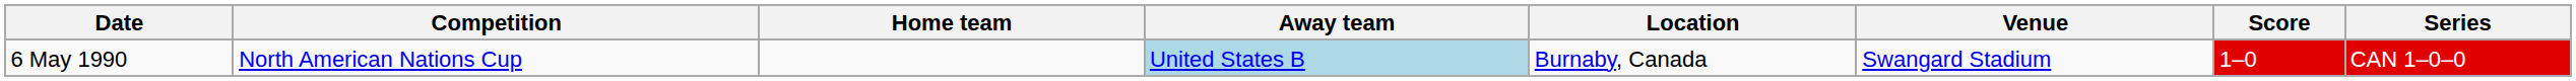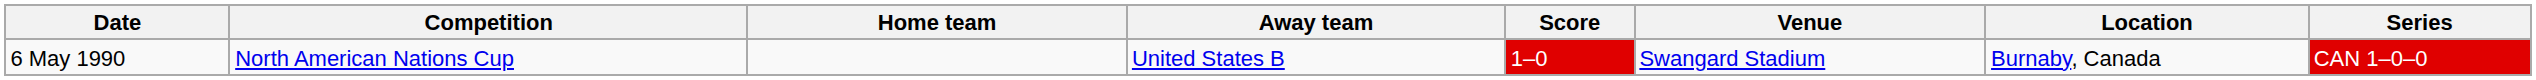columns swapped: Score <-> Location
6 May 1990 | Away team: lightblue background -> no background
